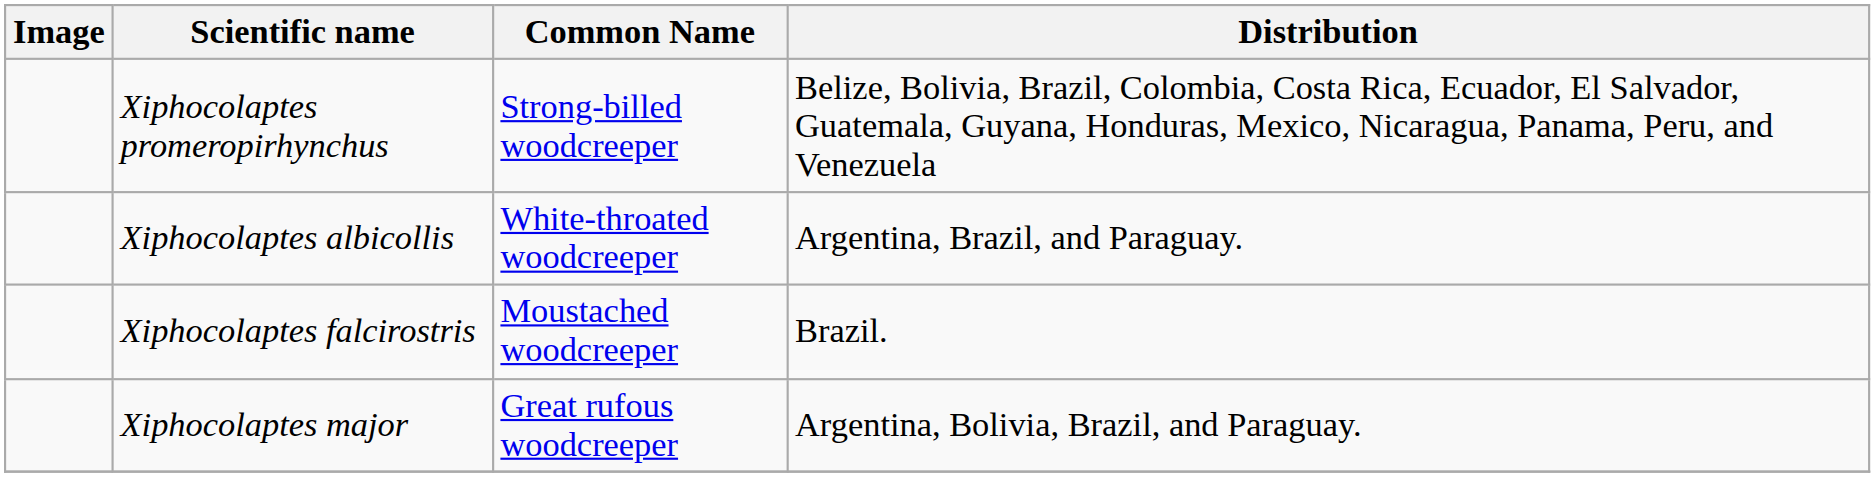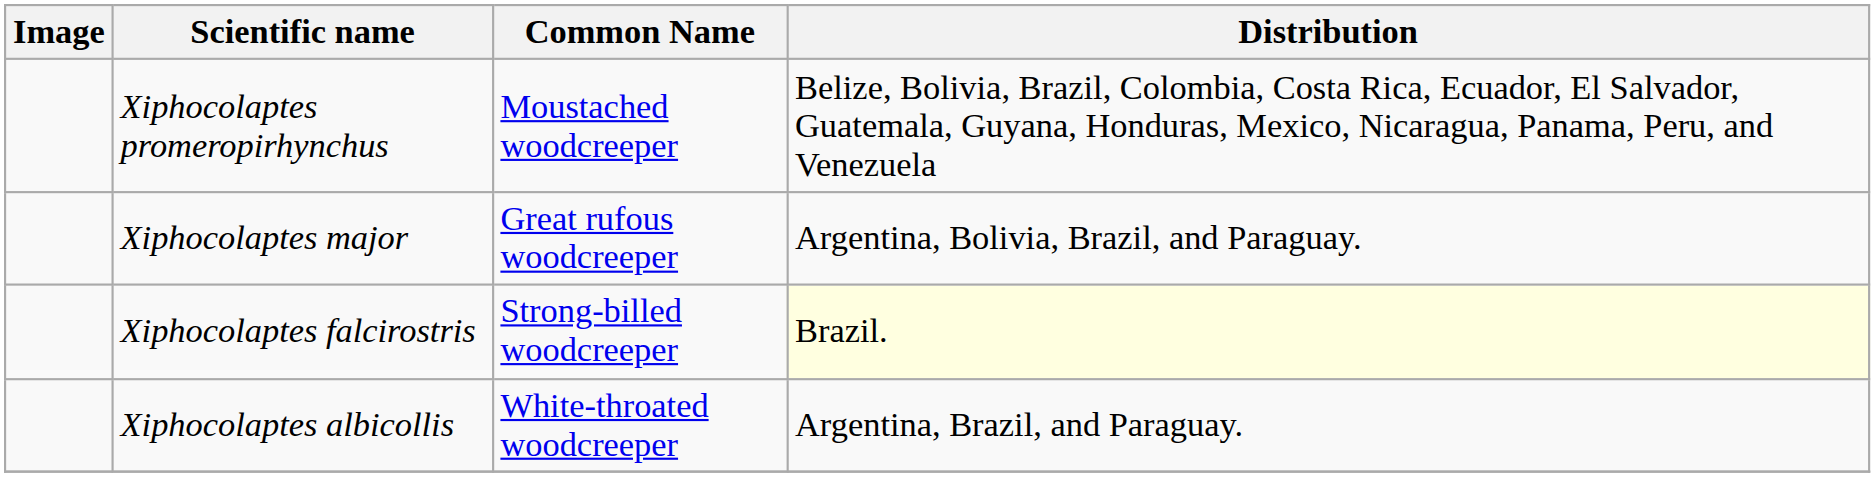Xiphocolaptes promeropirhynchus | Common Name: Strong-billed woodcreeper -> Moustached woodcreeper
rows swapped: Xiphocolaptes albicollis <-> Xiphocolaptes major
Xiphocolaptes falcirostris | Common Name: Moustached woodcreeper -> Strong-billed woodcreeper
Xiphocolaptes falcirostris | Distribution: no background -> lightyellow background
